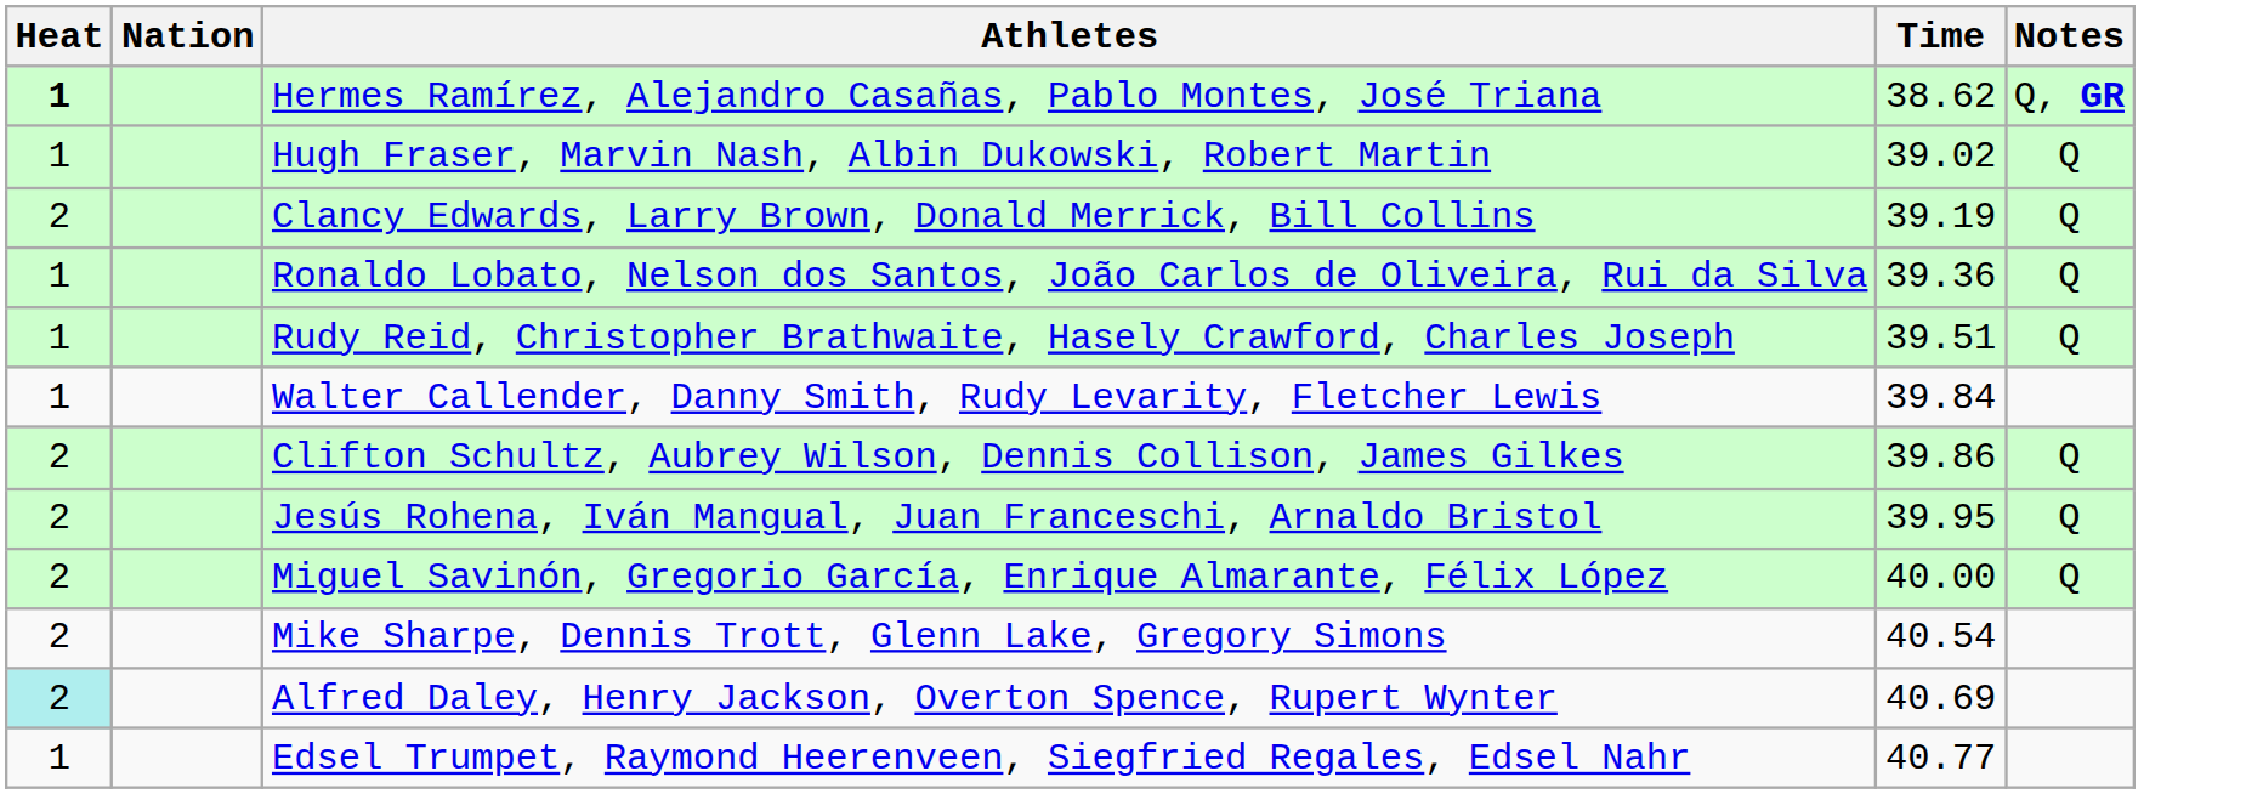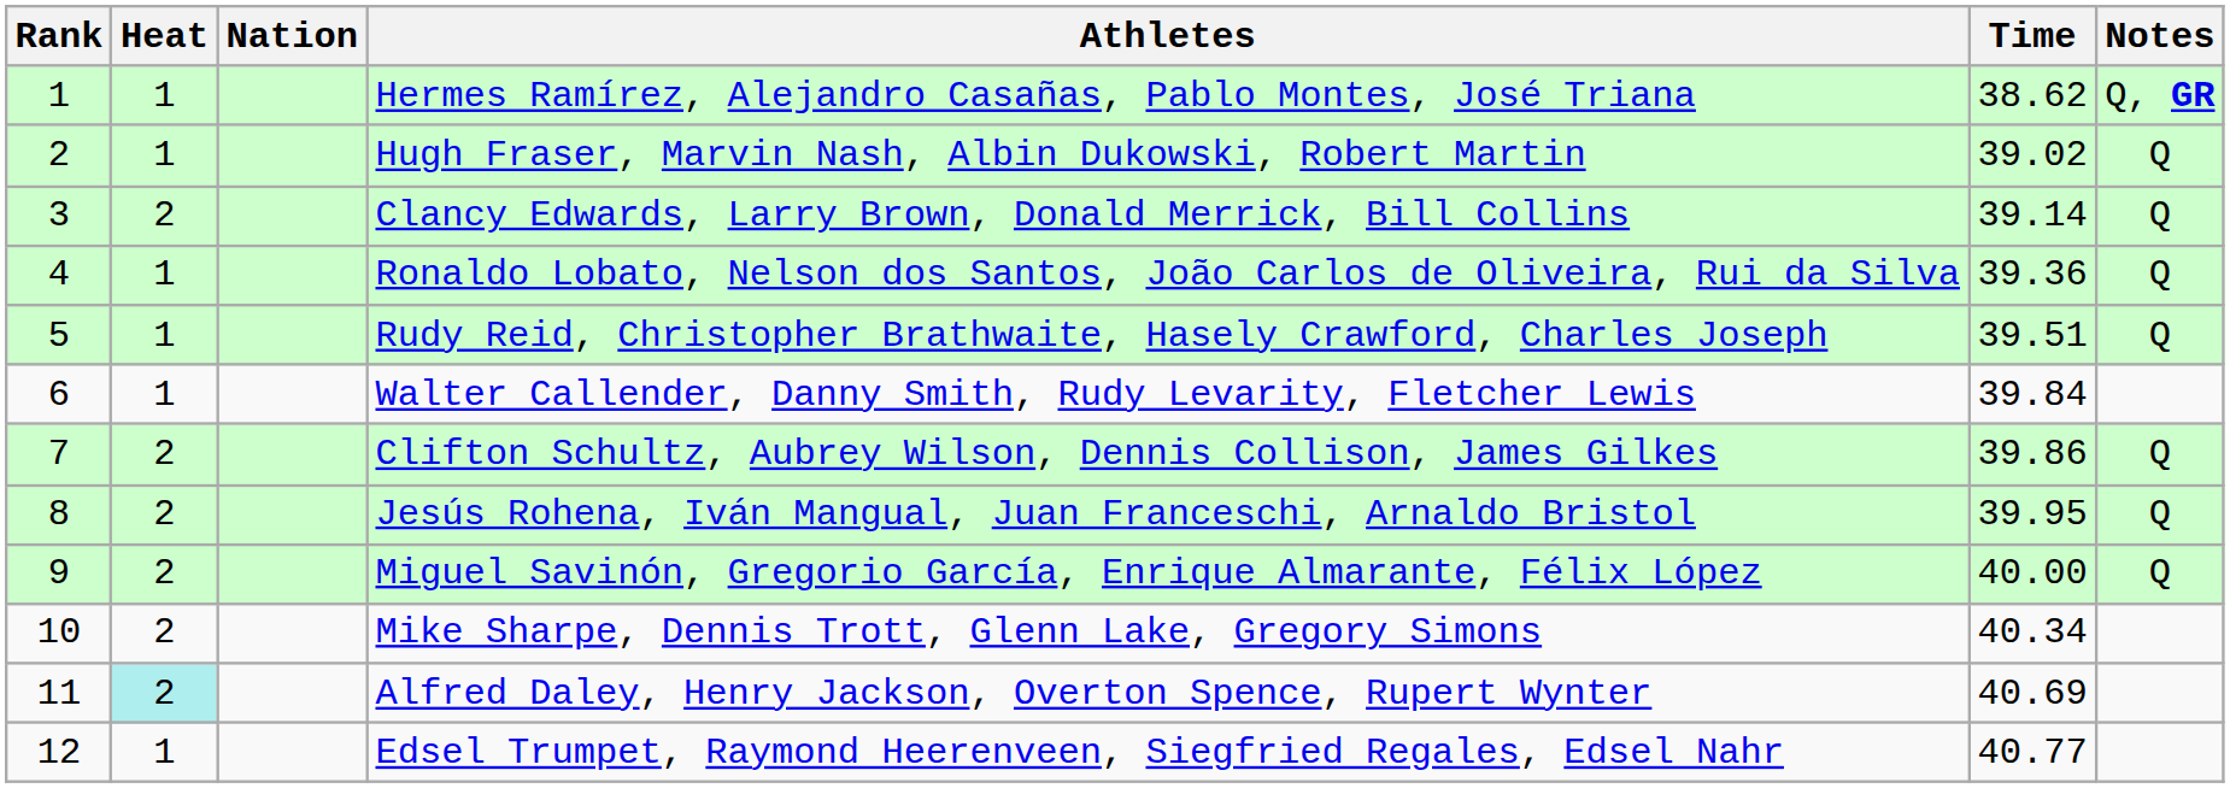+ column: Rank | 1 | 2 | 3 | 4 | 5 | 6 | 7 | 8 | 9 | 10 | 11 | 12
Hermes Ramírez, Alejandro Casañas, Pablo Montes, José Triana | Heat: bold -> normal
Clancy Edwards, Larry Brown, Donald Merrick, Bill Collins | Time: 39.19 -> 39.14
Mike Sharpe, Dennis Trott, Glenn Lake, Gregory Simons | Time: 40.54 -> 40.34
